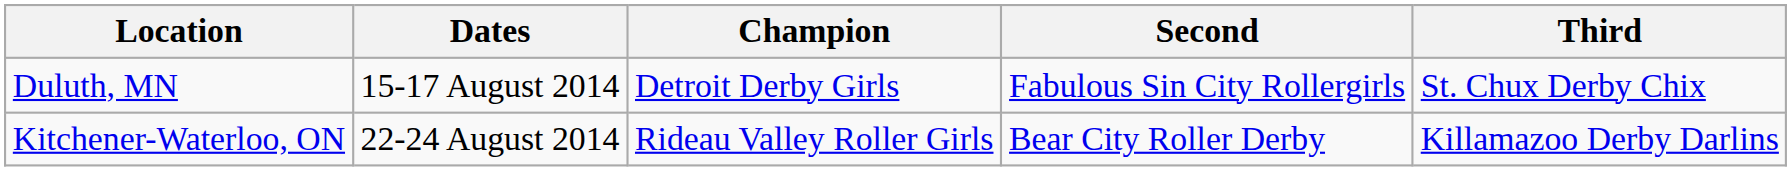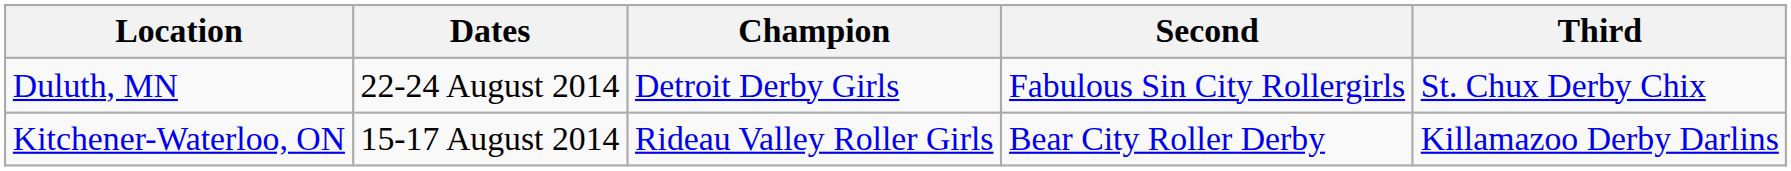Duluth, MN | Dates: 15-17 August 2014 -> 22-24 August 2014
Kitchener-Waterloo, ON | Dates: 22-24 August 2014 -> 15-17 August 2014
